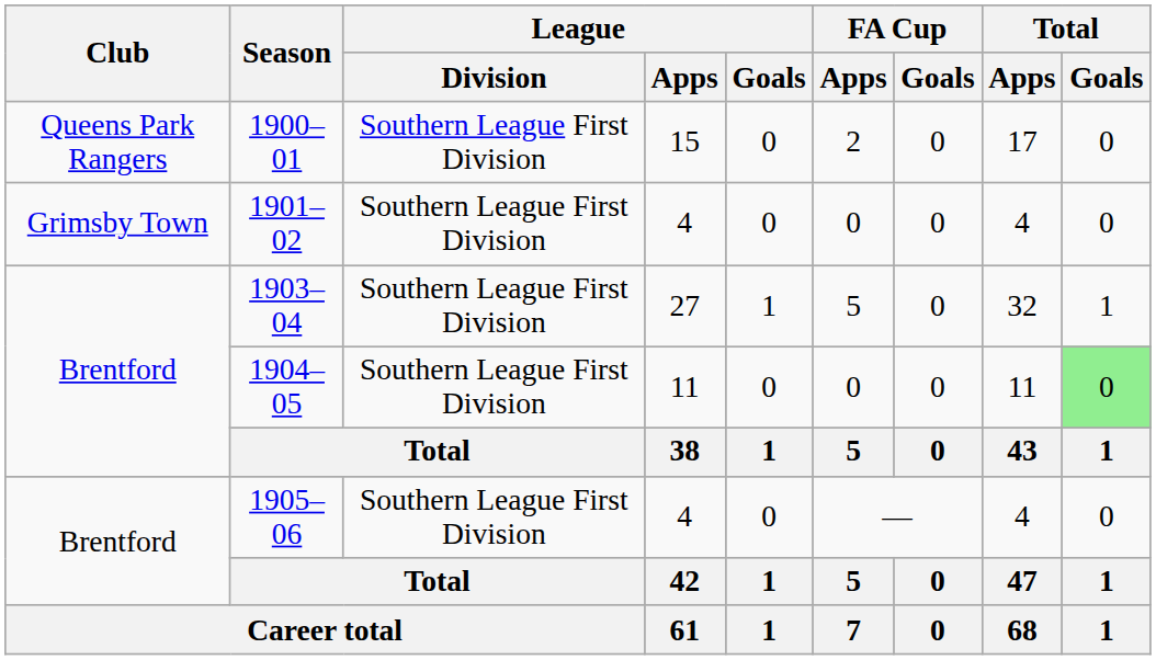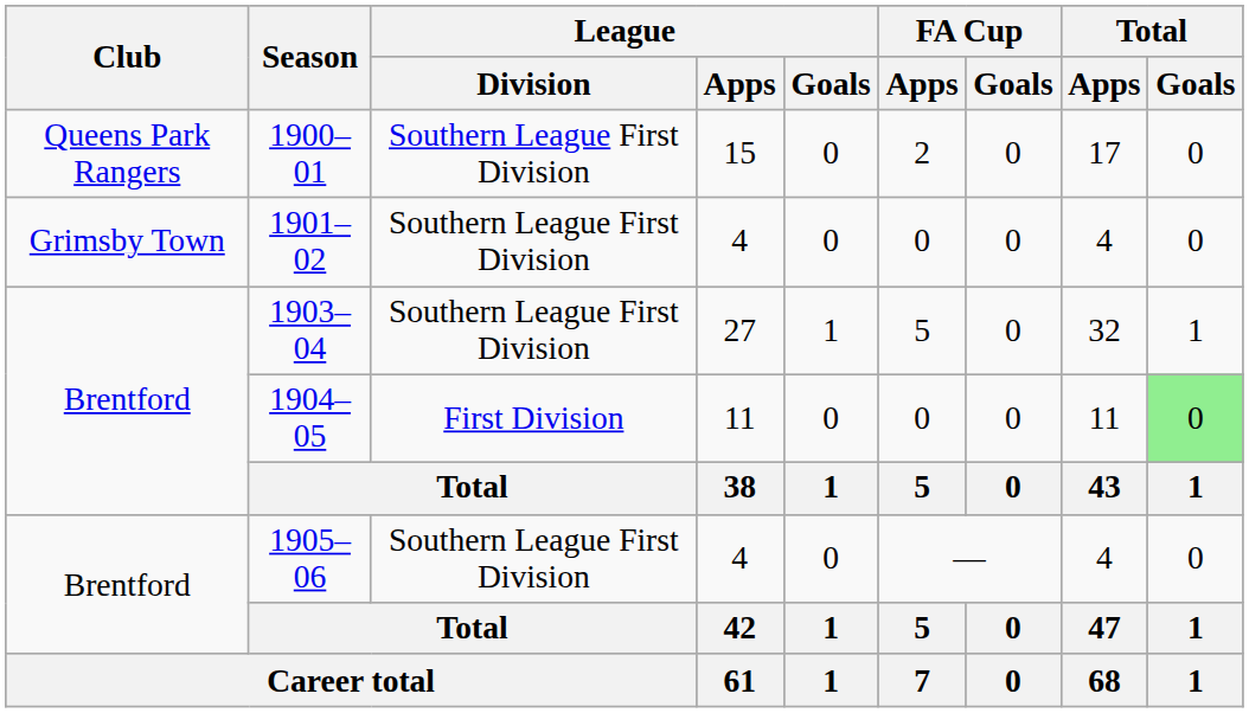1904–05 | League / Division: Southern League First Division -> First Division
